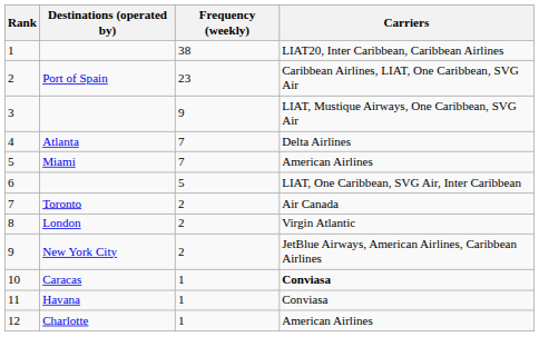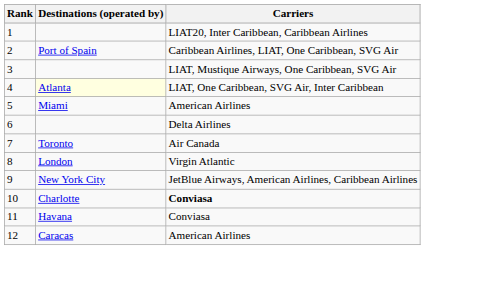- column: Frequency (weekly) | 38 | 23 | 9 | 7 | 7 | 5 | 2 | 2 | 2 | 1 | 1 | 1
4 | Destinations (operated by): no background -> lightyellow background
4 | Carriers: Delta Airlines -> LIAT, One Caribbean, SVG Air, Inter Caribbean
6 | Carriers: LIAT, One Caribbean, SVG Air, Inter Caribbean -> Delta Airlines
10 | Destinations (operated by): Caracas -> Charlotte
12 | Destinations (operated by): Charlotte -> Caracas
